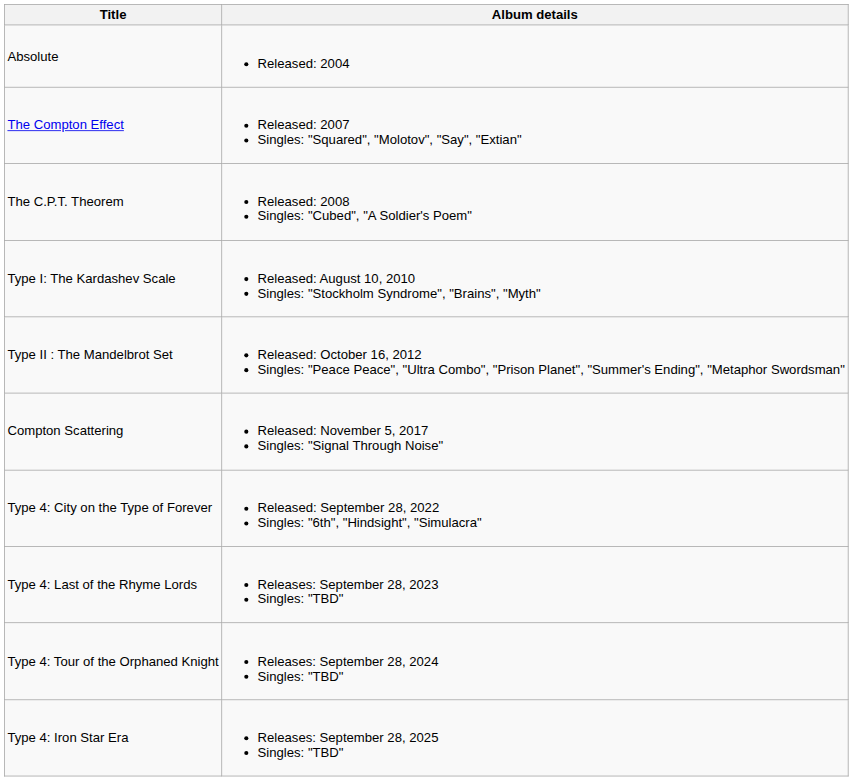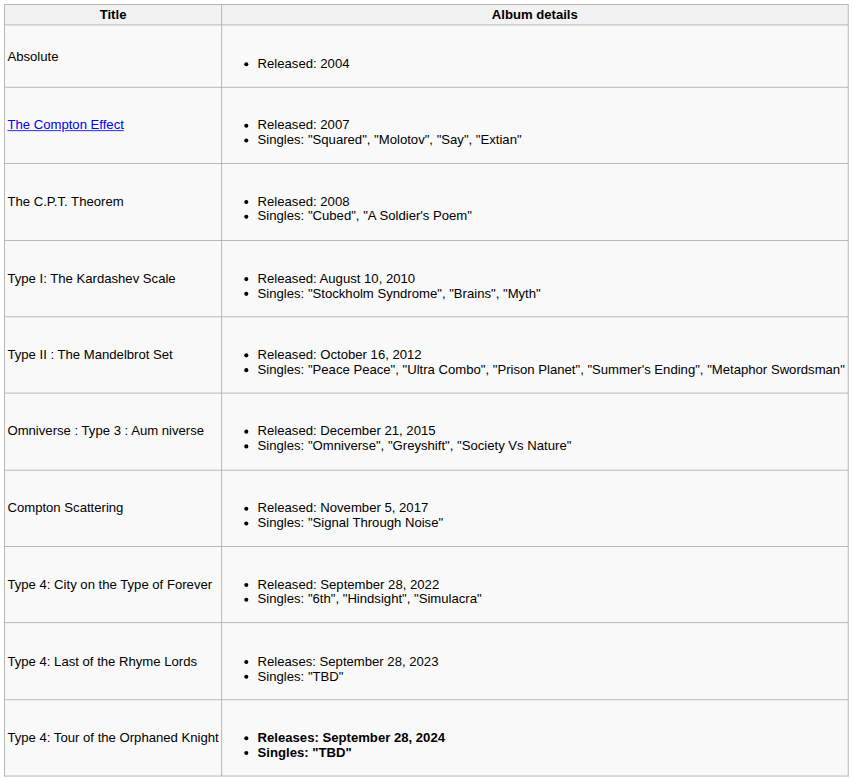+ row: Omniverse : Type 3 : Aum niverse | Released: December 21, 2015 Singles: "Omniverse", "Greyshift", "Society Vs Nature"
Type 4: Tour of the Orphaned Knight | Album details: normal -> bold
- row: Type 4: Iron Star Era | Releases: September 28, 2025 Singles: "TBD"
